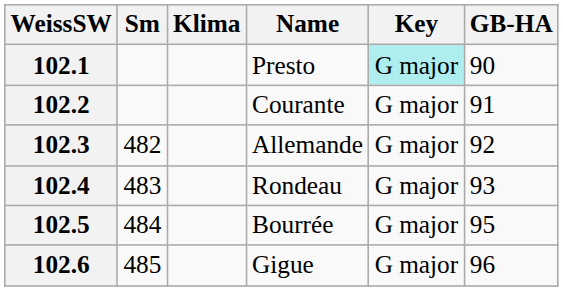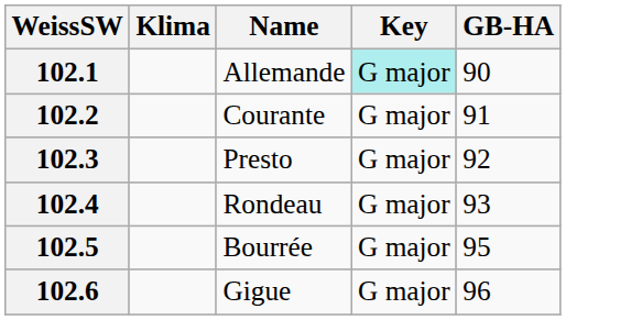- column: Sm | 482 | 483 | 484 | 485
102.1 | Name: Presto -> Allemande
102.3 | Name: Allemande -> Presto
